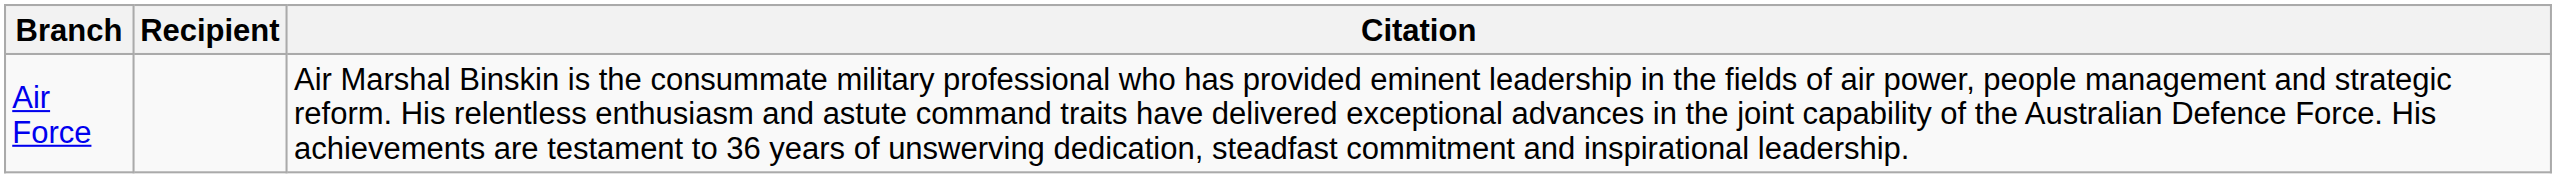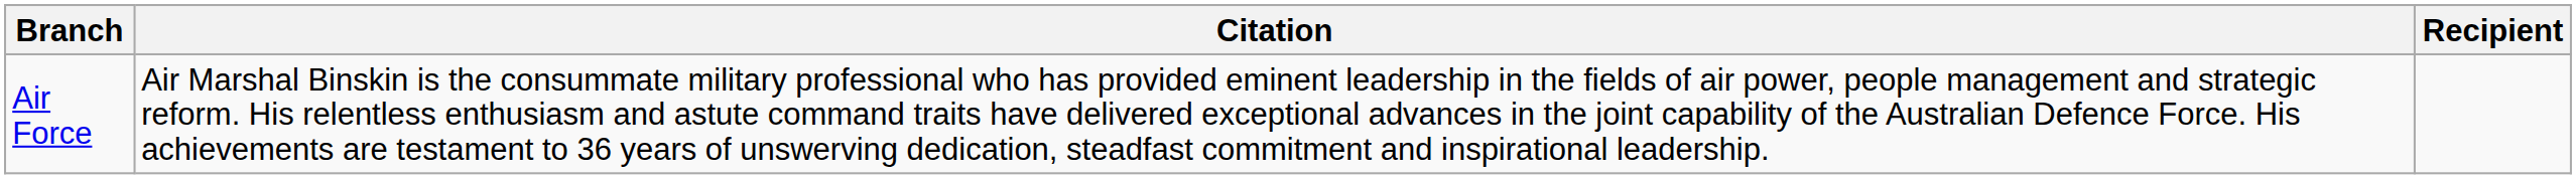columns swapped: Recipient <-> Citation
